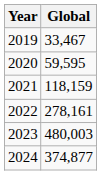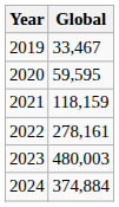2024 | Global: 374,877 -> 374,884
